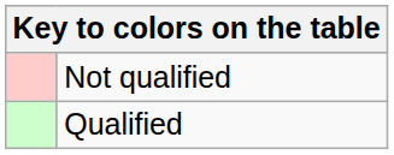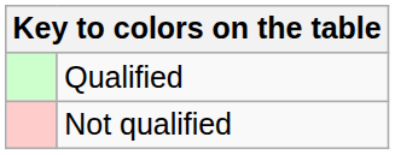rows swapped: Qualified <-> Not qualified
